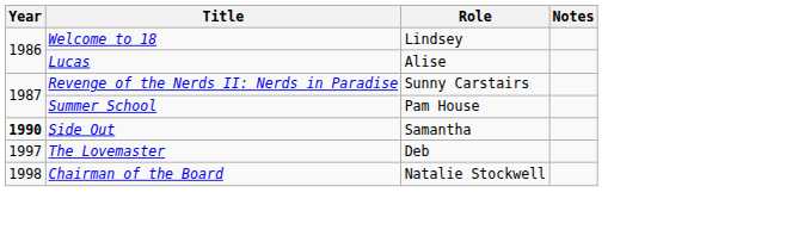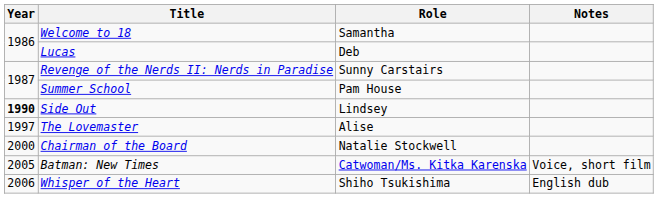Welcome to 18 | Role: Lindsey -> Samantha
Lucas | Role: Alise -> Deb
Side Out | Role: Samantha -> Lindsey
The Lovemaster | Role: Deb -> Alise
Chairman of the Board | Year: 1998 -> 2000
+ row: 2005 | Batman: New Times | Catwoman/Ms. Kitka Karenska | Voice, short film
+ row: 2006 | Whisper of the Heart | Shiho Tsukishima | English dub
